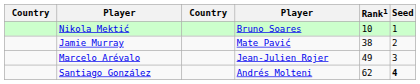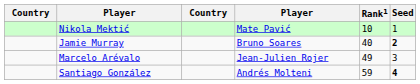Nikola Mektić | column 4: Bruno Soares -> Mate Pavić
Jamie Murray | column 4: Mate Pavić -> Bruno Soares
Jamie Murray | Rank1: 38 -> 40
Jamie Murray | Seed: normal -> bold
Santiago González | Rank1: 62 -> 59
